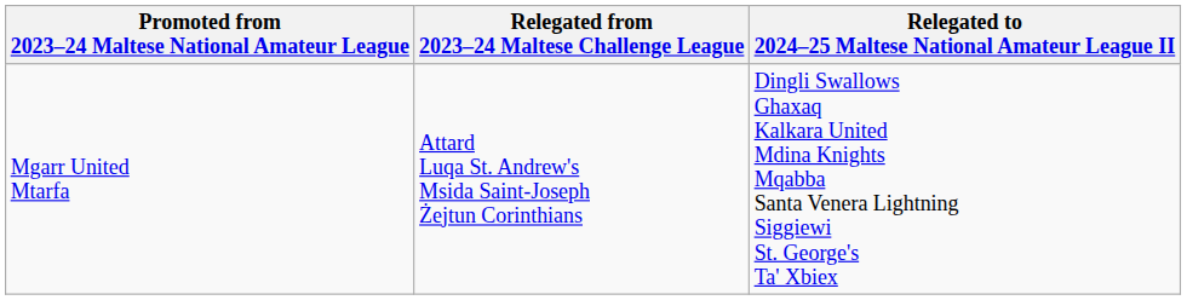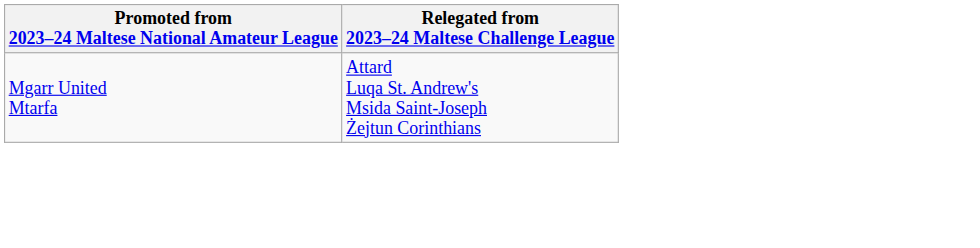- column: Relegated to 2024–25 Maltese National Amateur League II | Dingli Swallows Ghaxaq Kalkara United Mdina Knights Mqabba Santa Venera Lightning Siggiewi St. George's Ta' Xbiex
